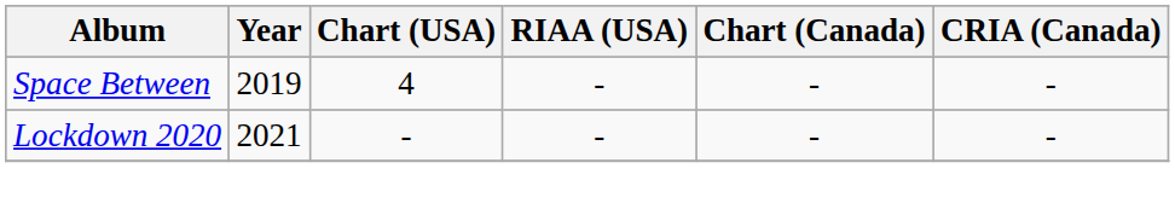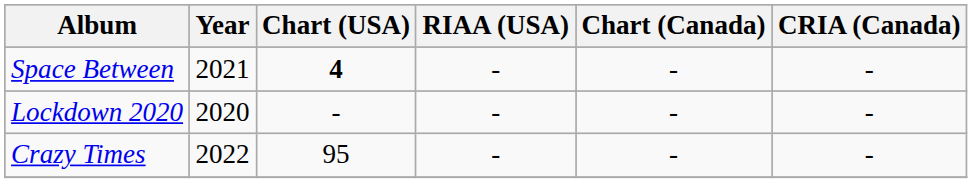Space Between | Year: 2019 -> 2021
Space Between | Chart (USA): normal -> bold
Lockdown 2020 | Year: 2021 -> 2020
+ row: Crazy Times | 2022 | 95 | - | - | -
